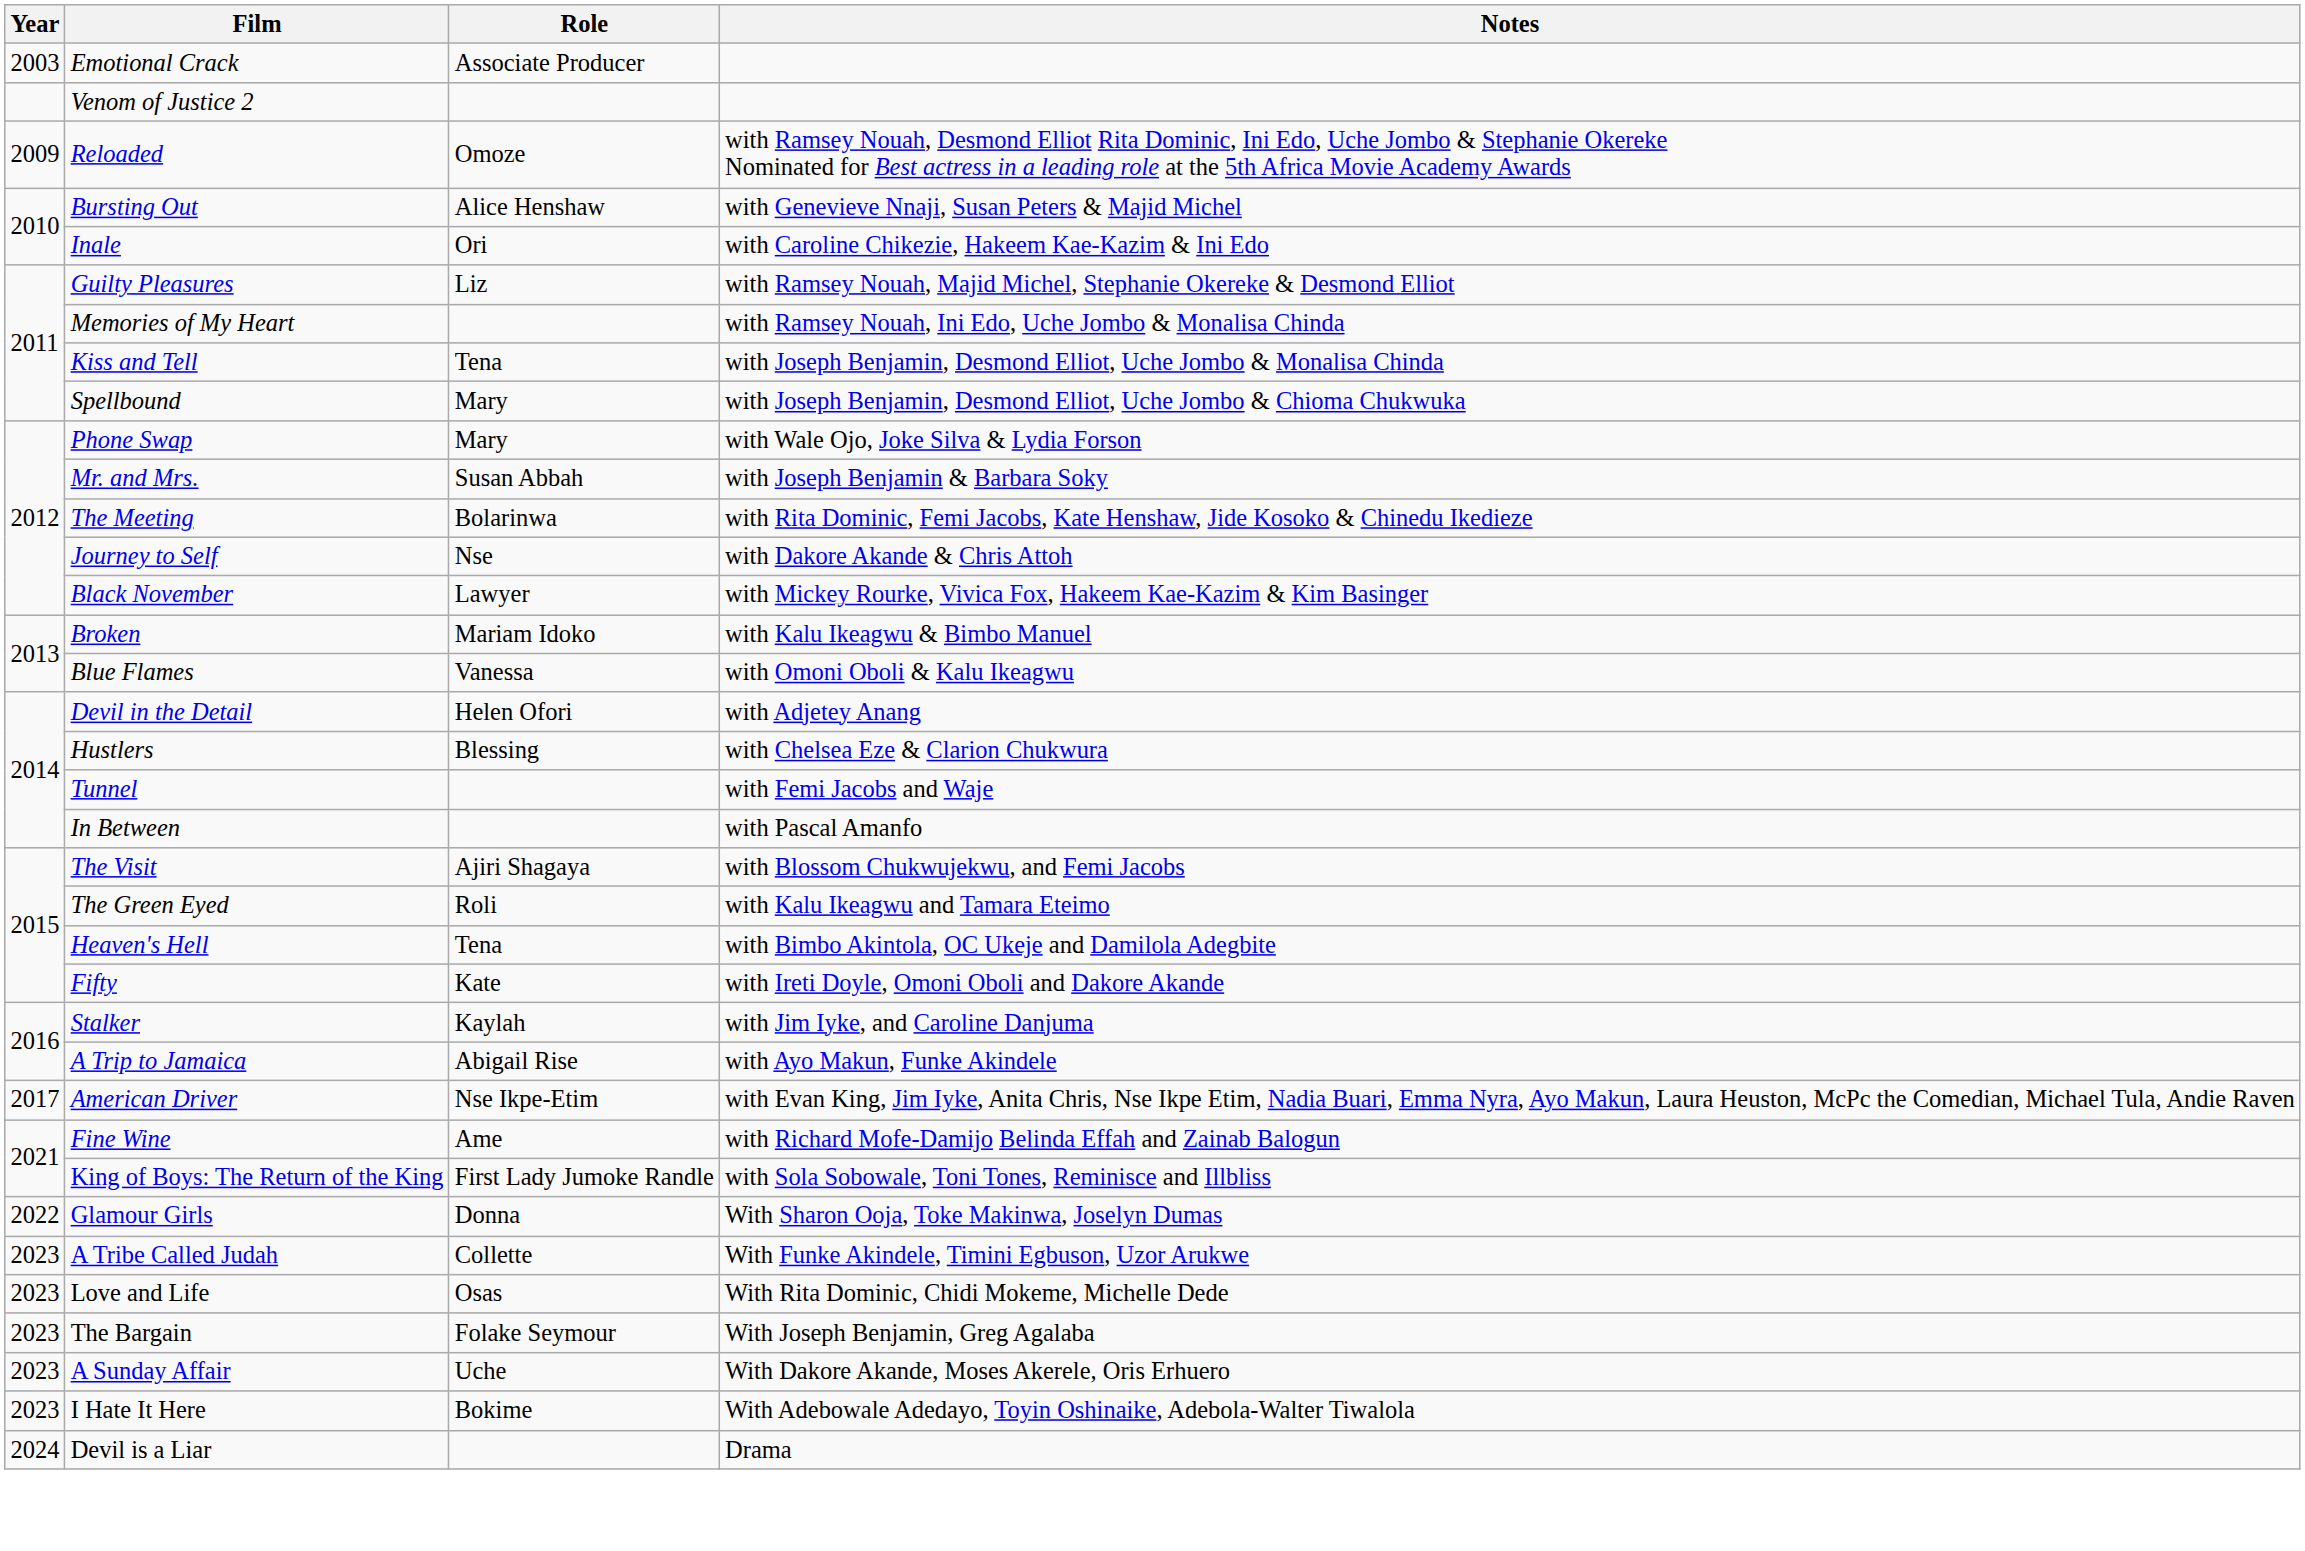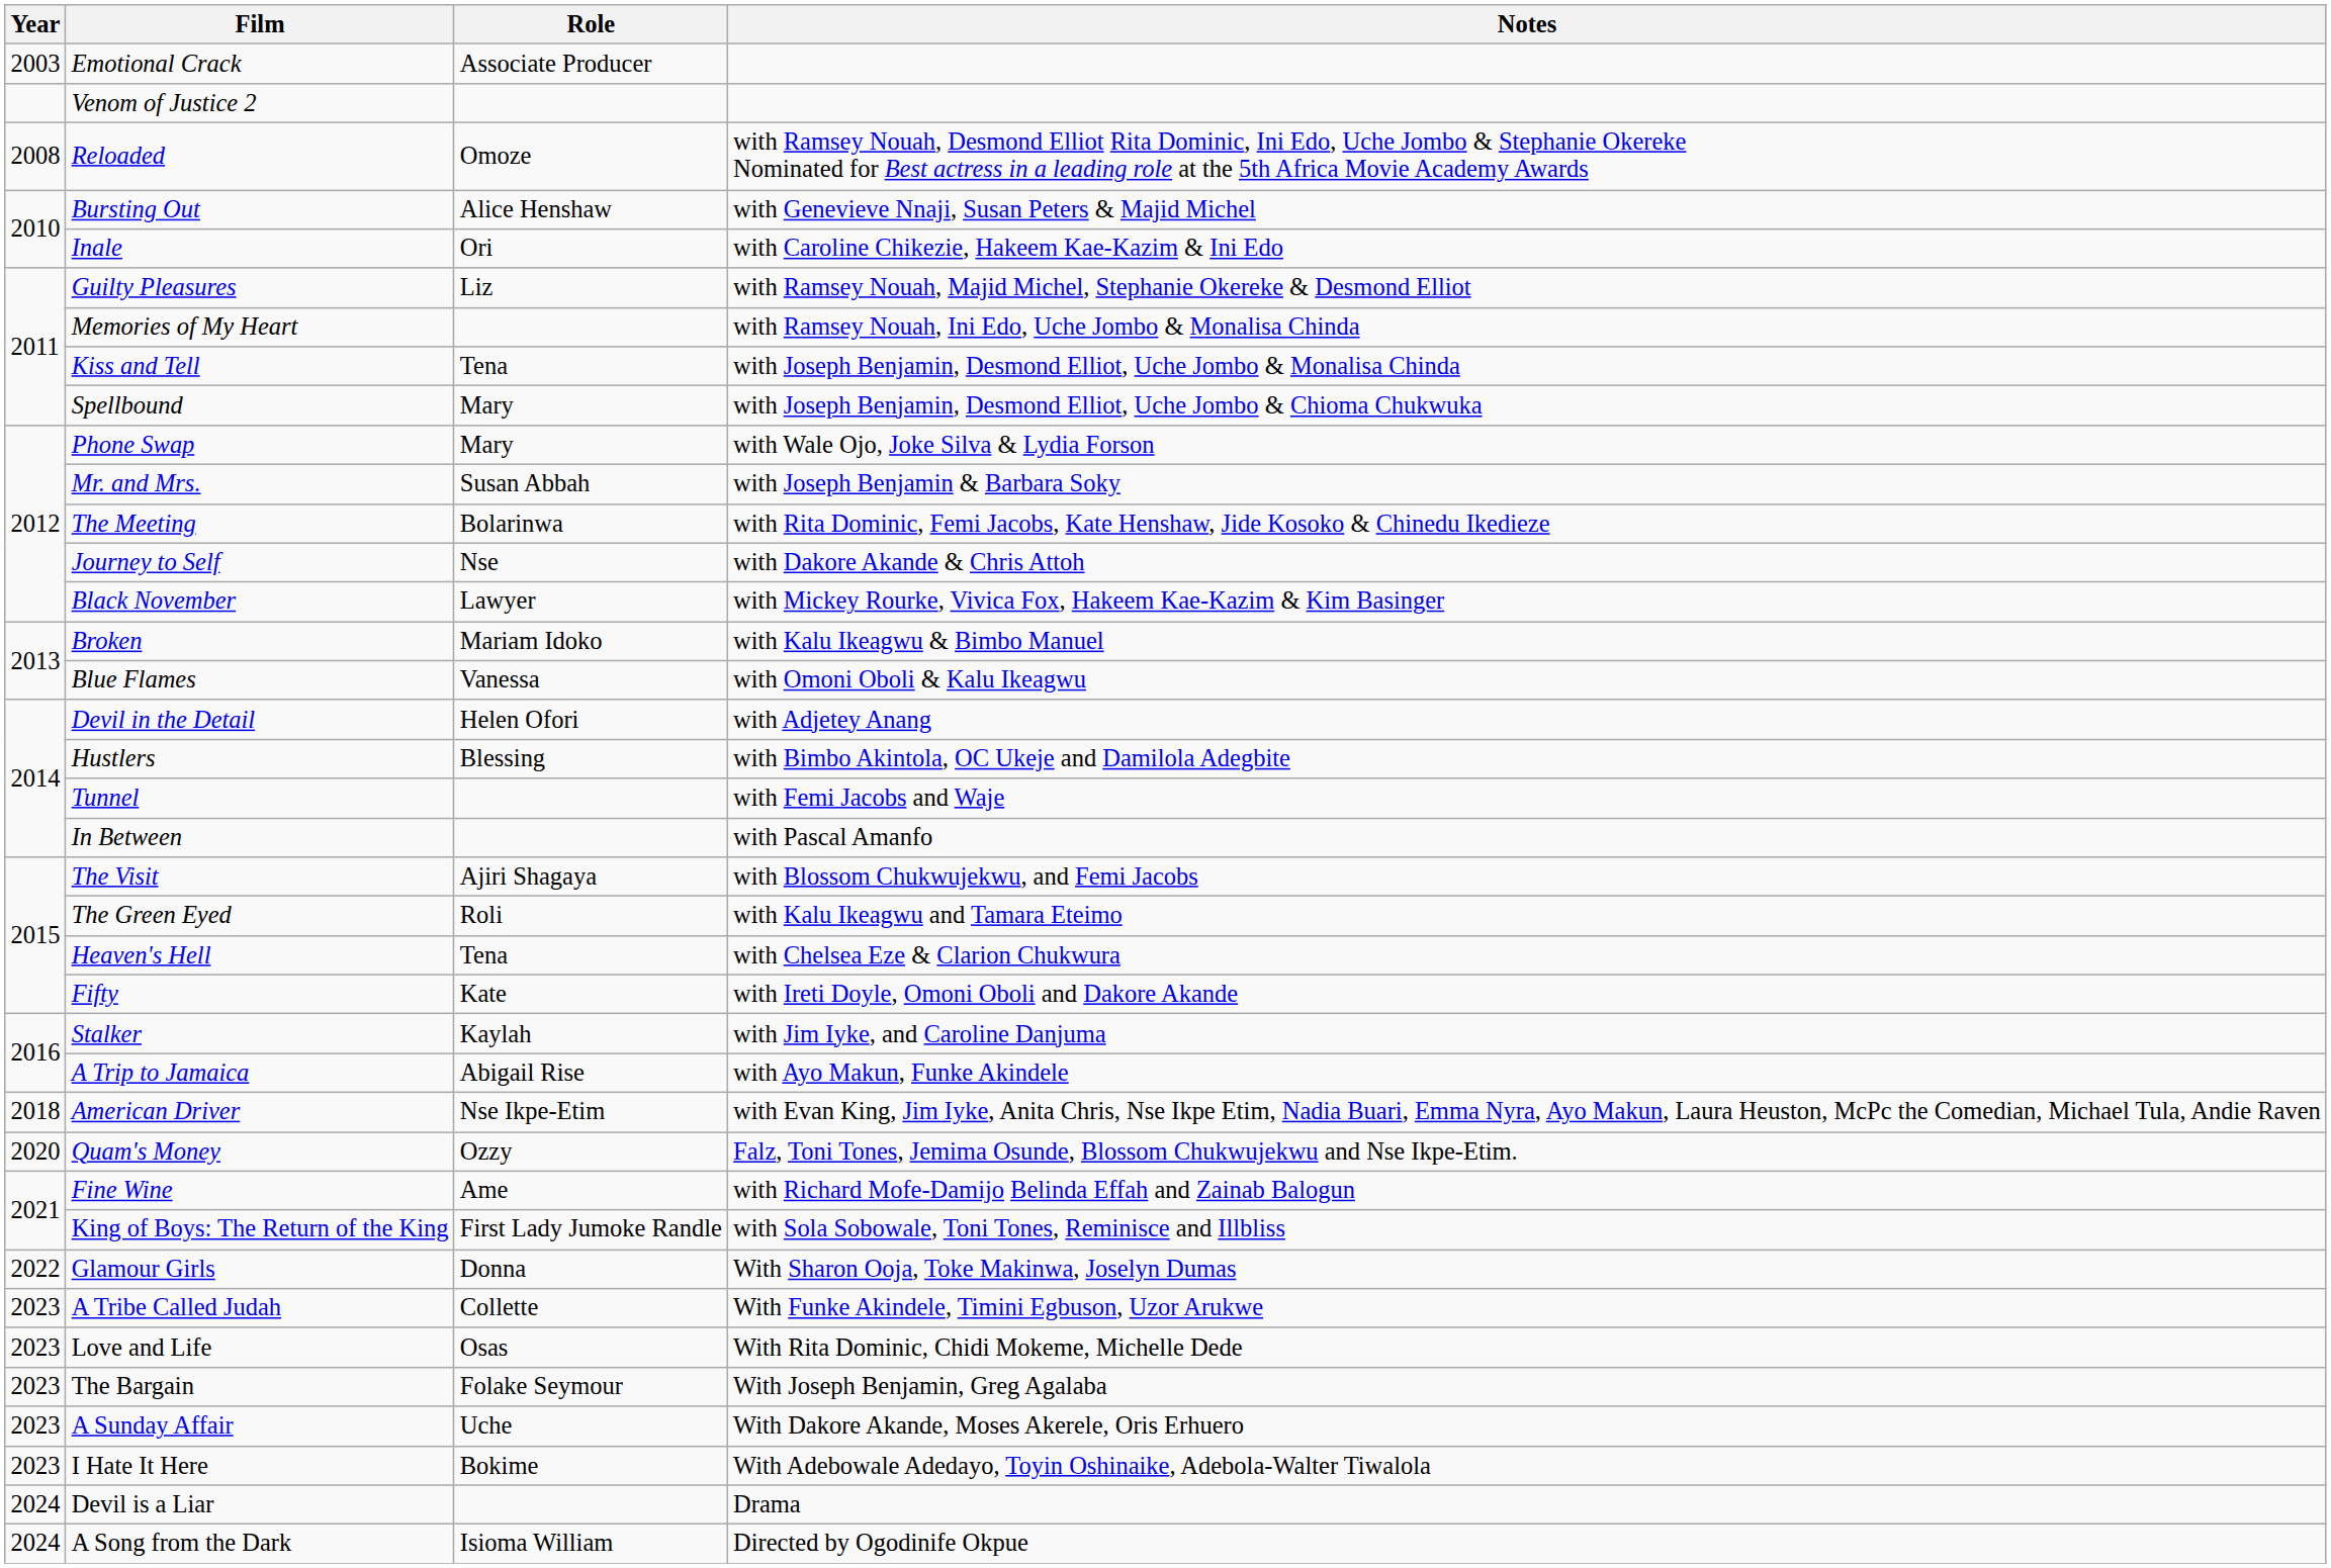Reloaded | Year: 2009 -> 2008
Hustlers | Notes: with Chelsea Eze & Clarion Chukwura -> with Bimbo Akintola, OC Ukeje and Damilola Adegbite
Heaven's Hell | Notes: with Bimbo Akintola, OC Ukeje and Damilola Adegbite -> with Chelsea Eze & Clarion Chukwura
American Driver | Year: 2017 -> 2018
+ row: 2020 | Quam's Money | Ozzy | Falz, Toni Tones, Jemima Osunde, Blossom Chukwujekwu and Nse Ikpe-Etim.
+ row: 2024 | A Song from the Dark | Isioma William | Directed by Ogodinife Okpue
